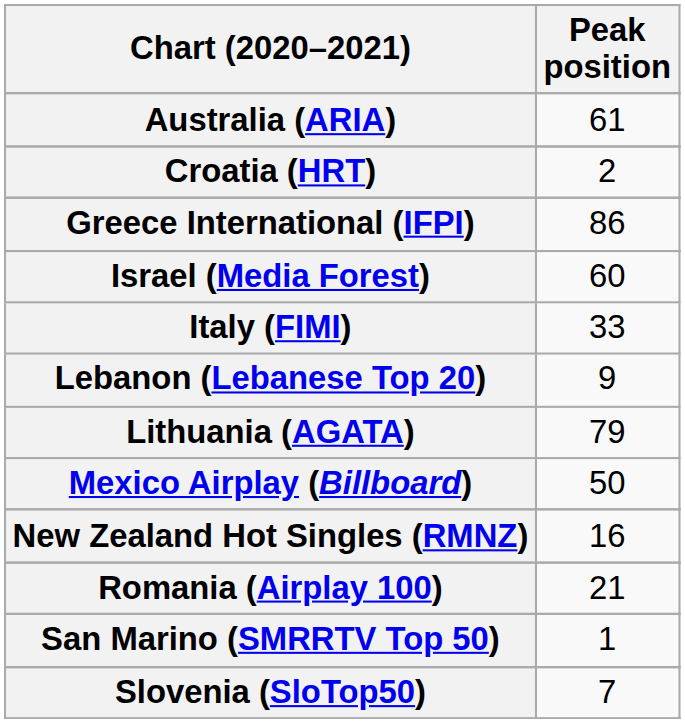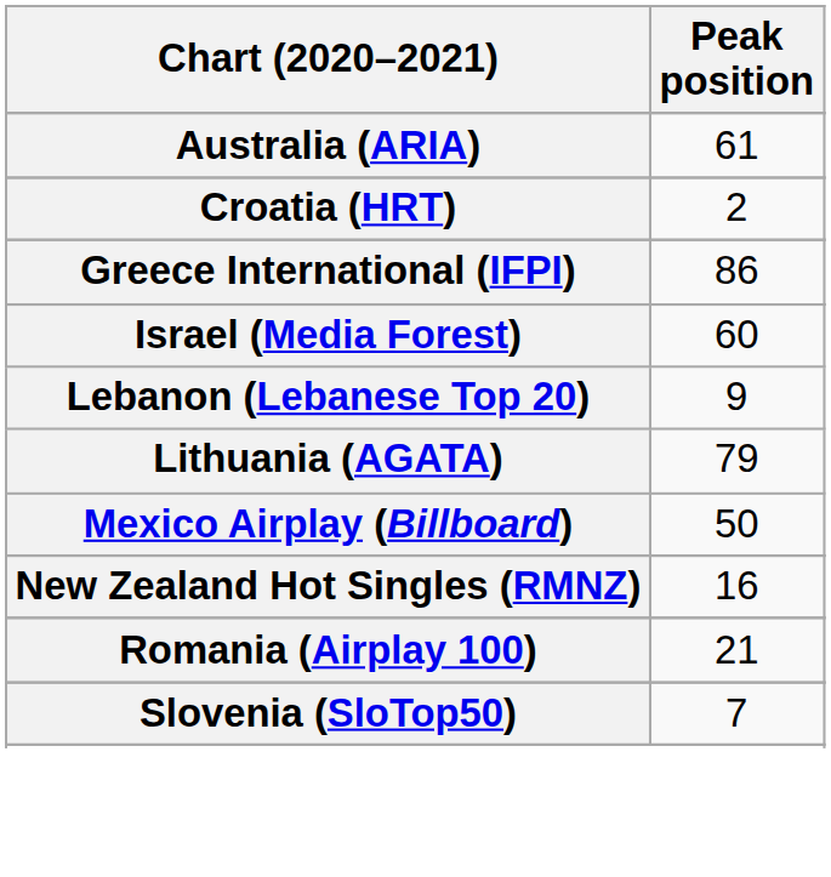- row: Italy (FIMI) | 33
- row: San Marino (SMRRTV Top 50) | 1
